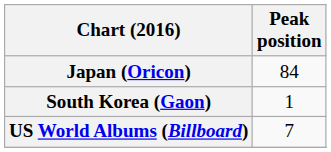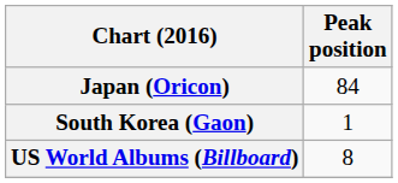US World Albums (Billboard) | Peak position: 7 -> 8
